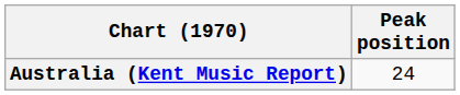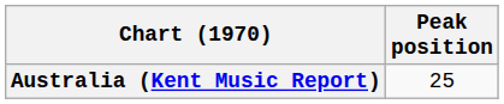Australia (Kent Music Report) | Peak position: 24 -> 25
